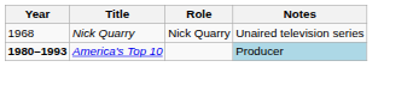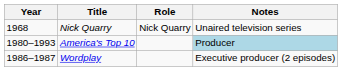America's Top 10 | Year: bold -> normal
+ row: 1986–1987 | Wordplay | Executive producer (2 episodes)
